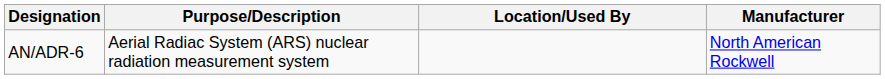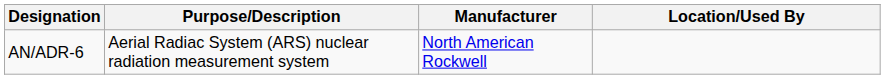columns swapped: Location/Used By <-> Manufacturer
